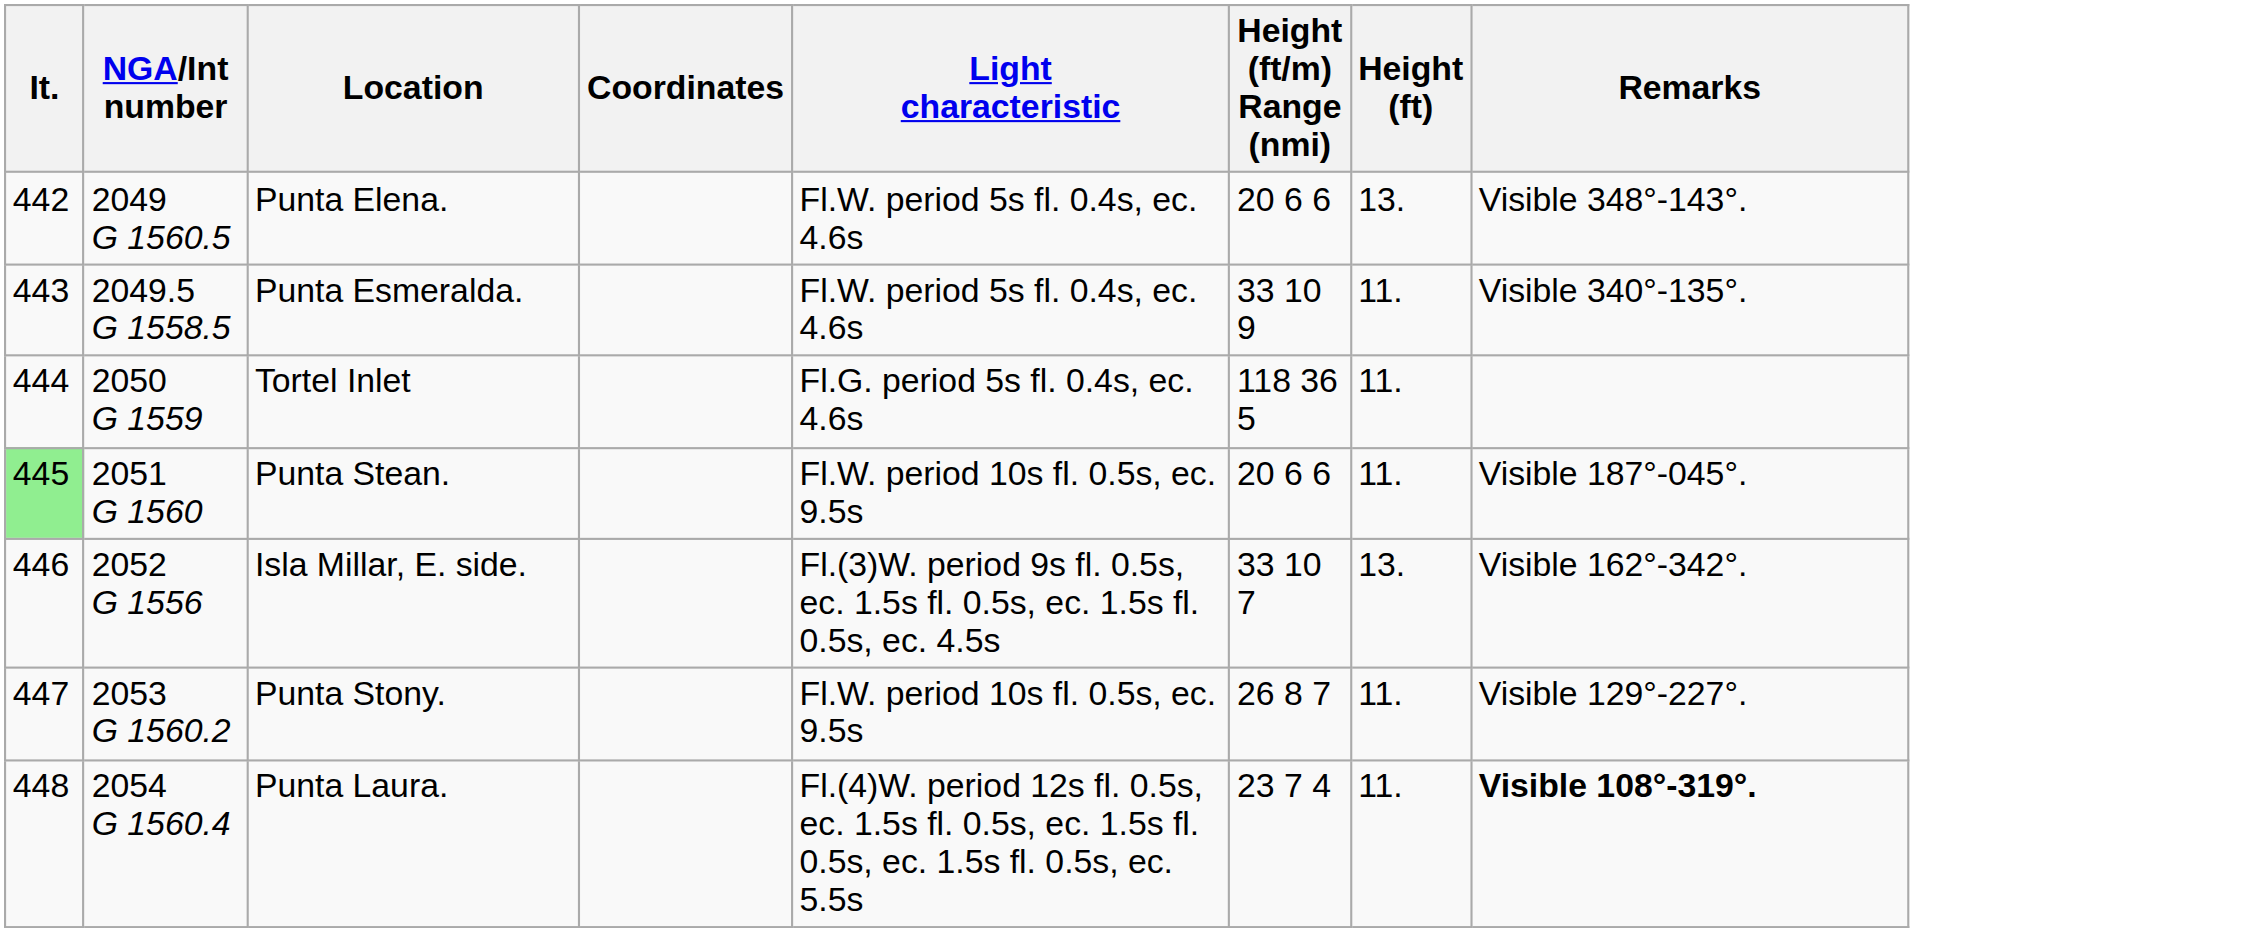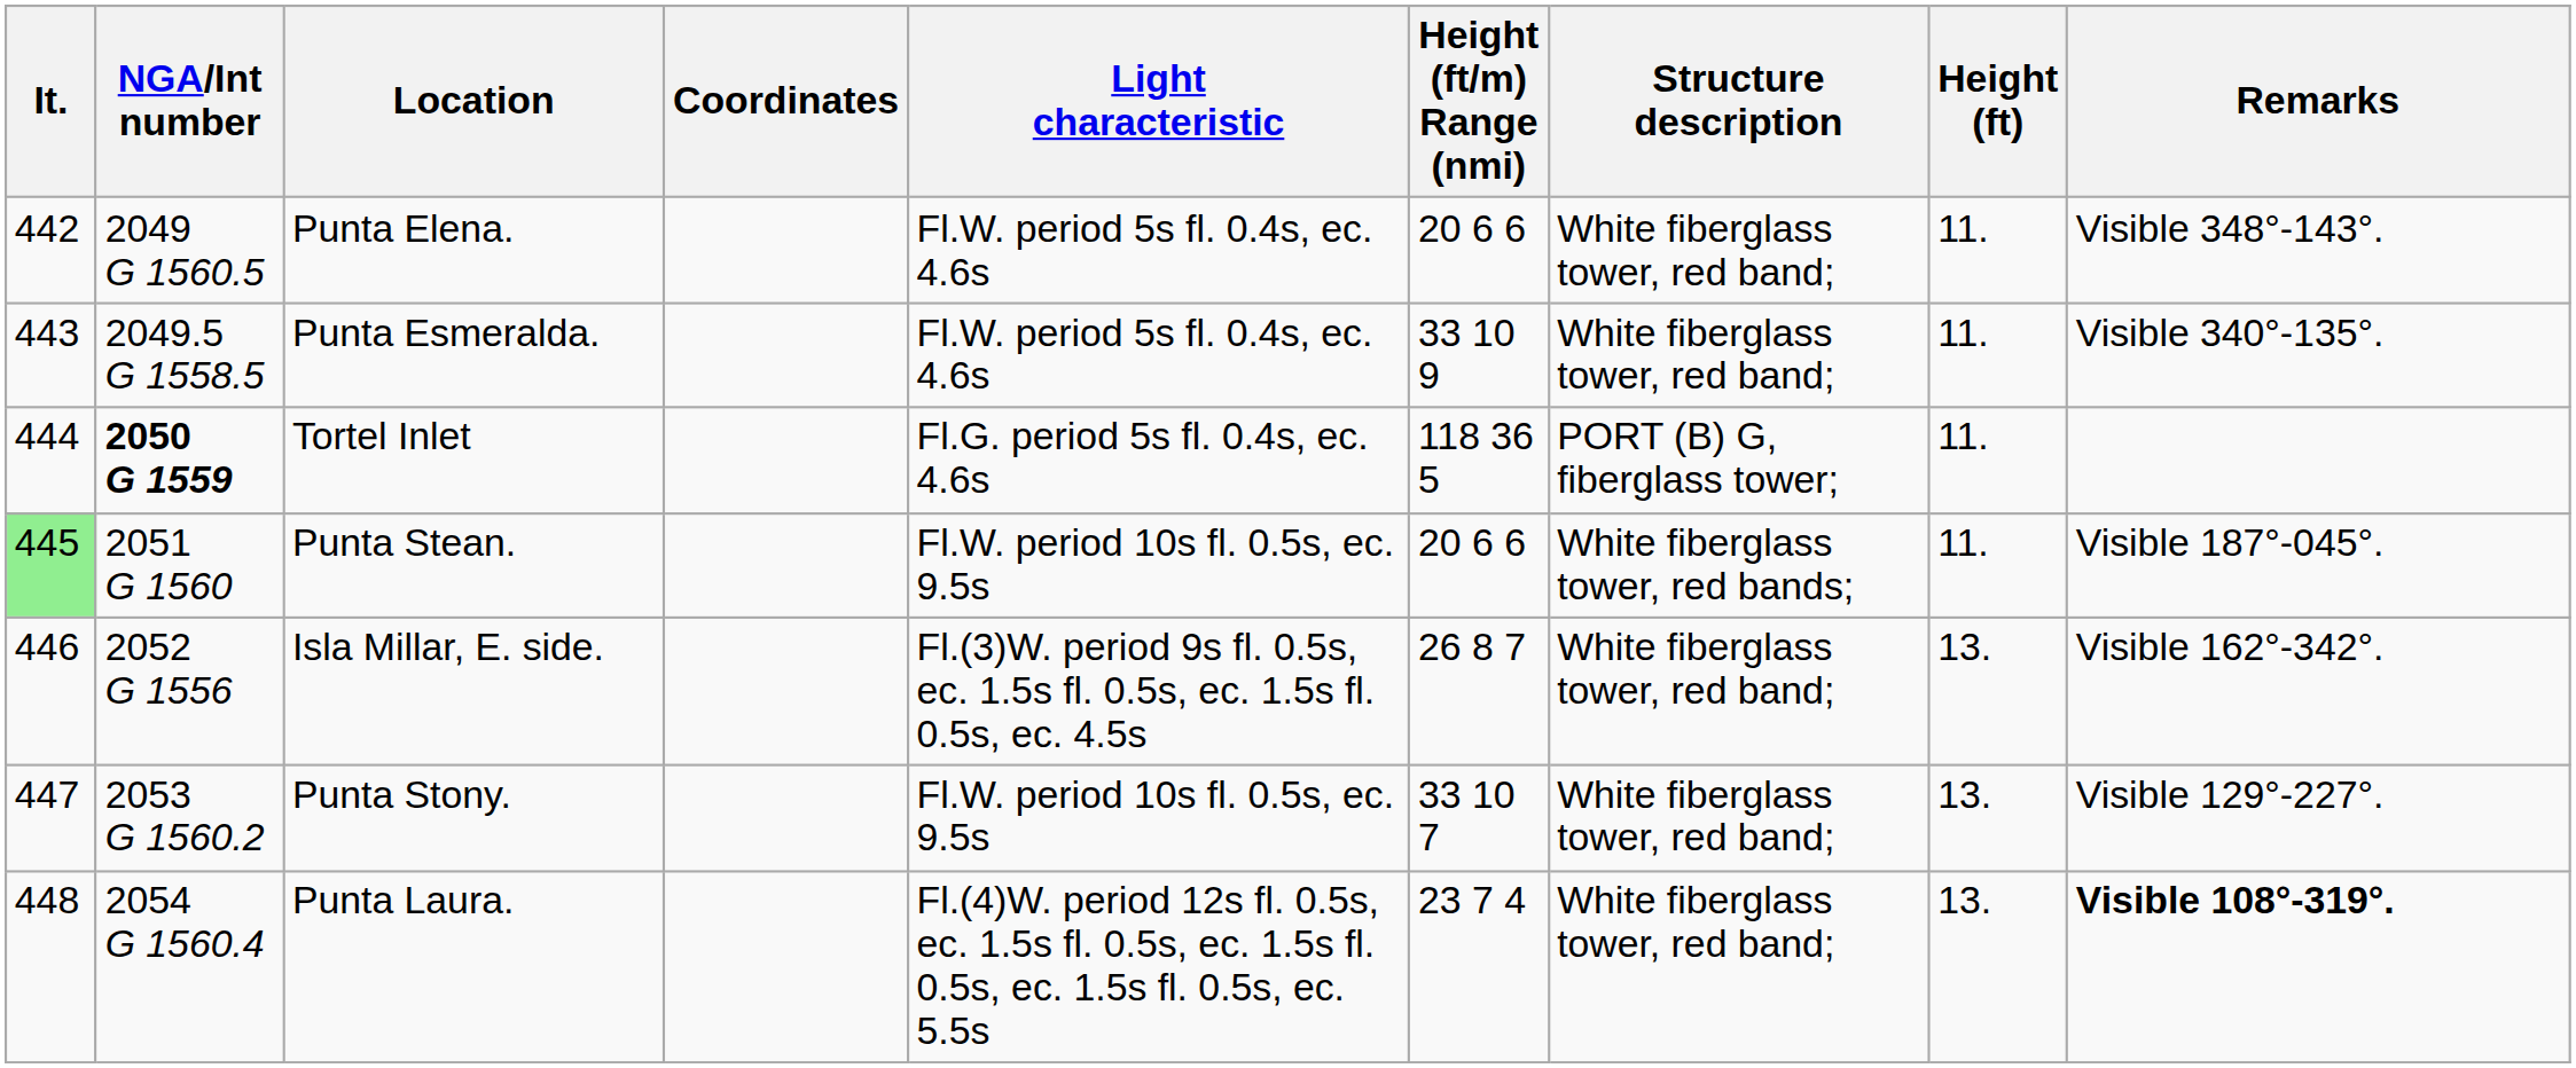+ column: Structure description | White fiberglass tower, red band; | White fiberglass tower, red band; | PORT (B) G, fiberglass tower; | White fiberglass tower, red bands; | White fiberglass tower, red band; | White fiberglass tower, red band; | White fiberglass tower, red band;
Punta Elena. | Height (ft): 13. -> 11.
Tortel Inlet | NGA/Int number: normal -> bold
Isla Millar, E. side. | Height (ft/m) Range (nmi): 33 10 7 -> 26 8 7
Punta Stony. | Height (ft/m) Range (nmi): 26 8 7 -> 33 10 7
Punta Stony. | Height (ft): 11. -> 13.
Punta Laura. | Height (ft): 11. -> 13.
